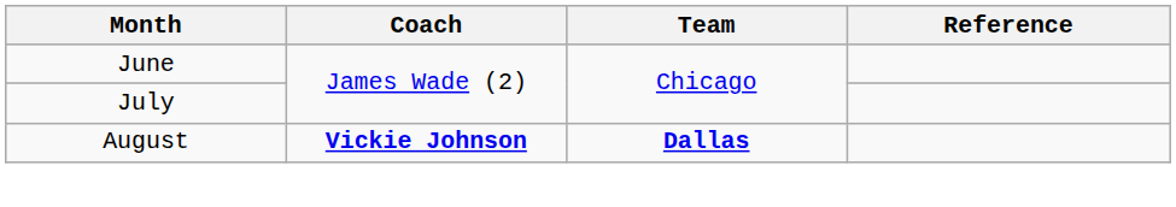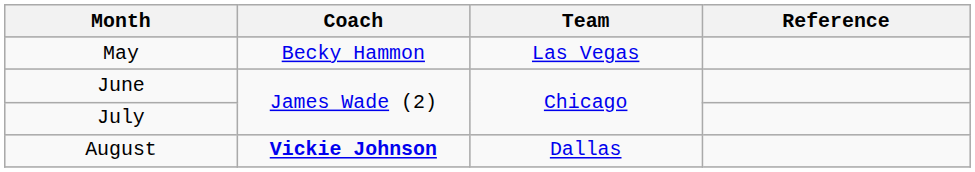+ row: May | Becky Hammon | Las Vegas
August | Team: bold -> normal
